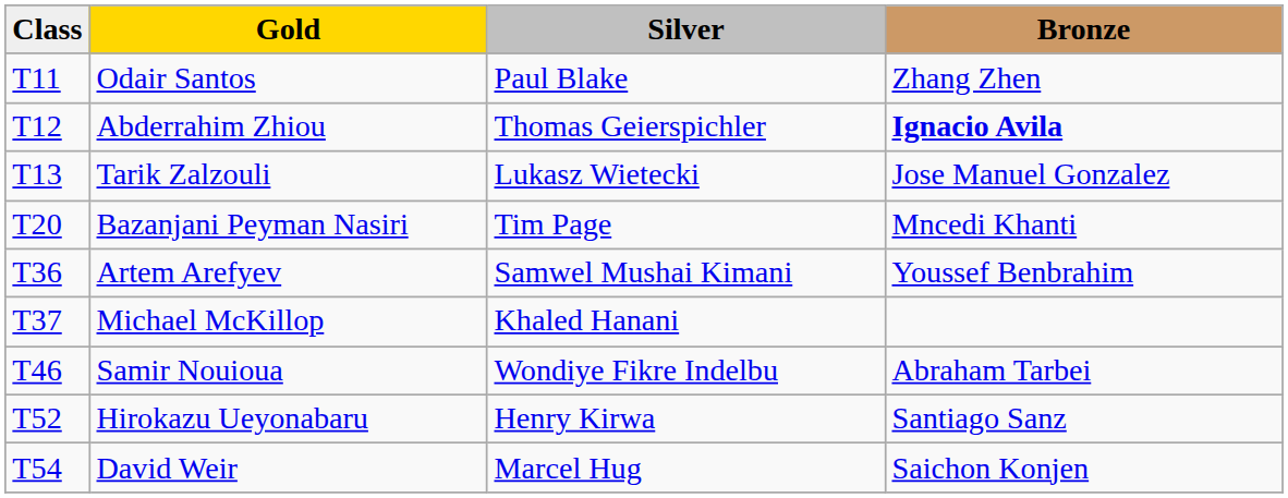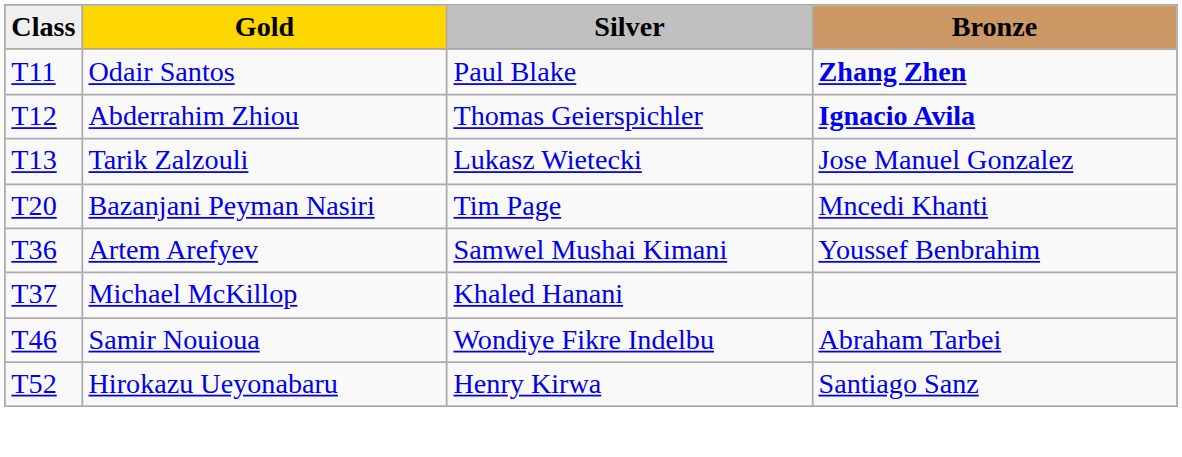Odair Santos | Bronze: normal -> bold
- row: T54 | David Weir | Marcel Hug | Saichon Konjen
